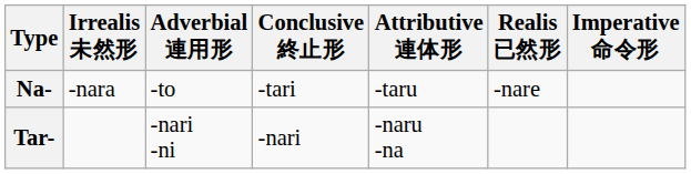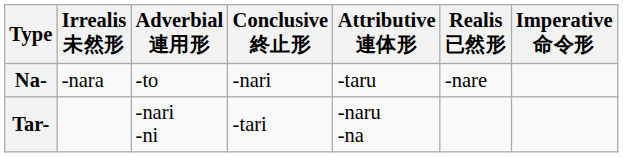Na- | Conclusive 終止形: -tari -> -nari
Tar- | Conclusive 終止形: -nari -> -tari
